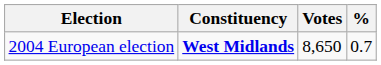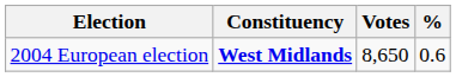2004 European election | %: 0.7 -> 0.6
